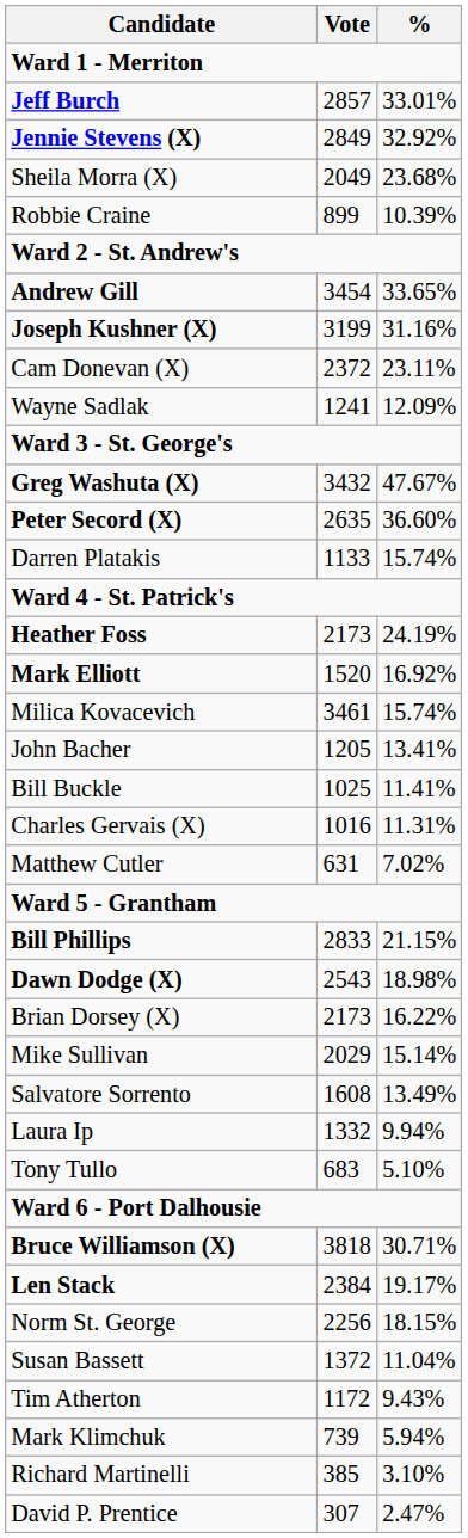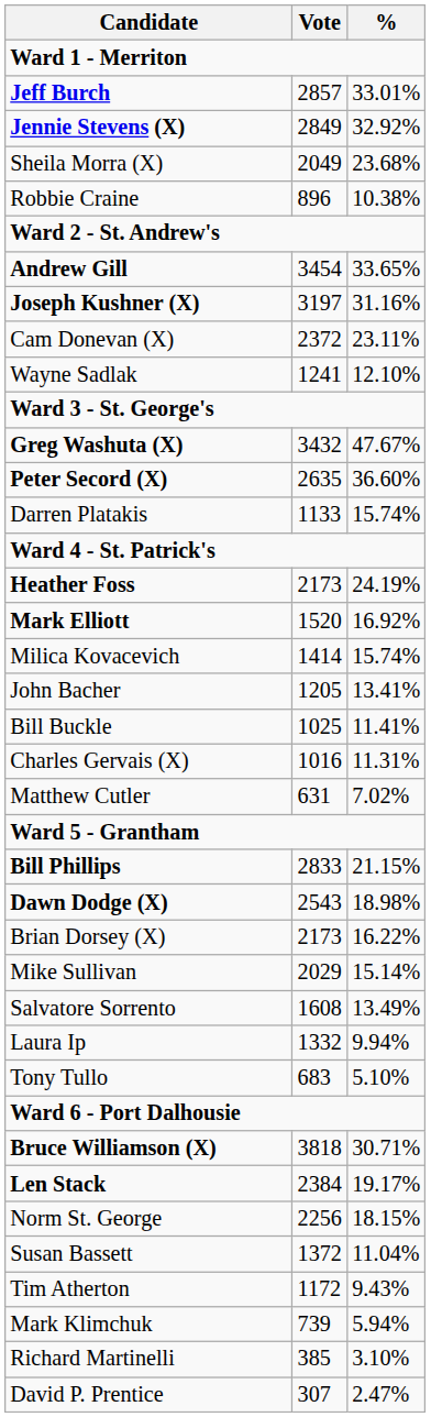Robbie Craine | Vote: 899 -> 896
Robbie Craine | %: 10.39% -> 10.38%
Joseph Kushner (X) | Vote: 3199 -> 3197
Wayne Sadlak | %: 12.09% -> 12.10%
Milica Kovacevich | Vote: 3461 -> 1414
